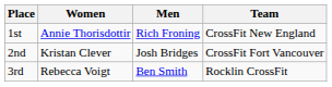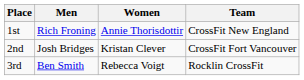columns swapped: Men <-> Women
